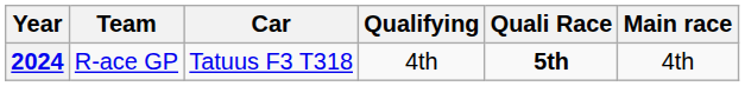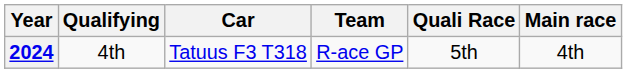columns swapped: Team <-> Qualifying
2024 | Quali Race: bold -> normal
